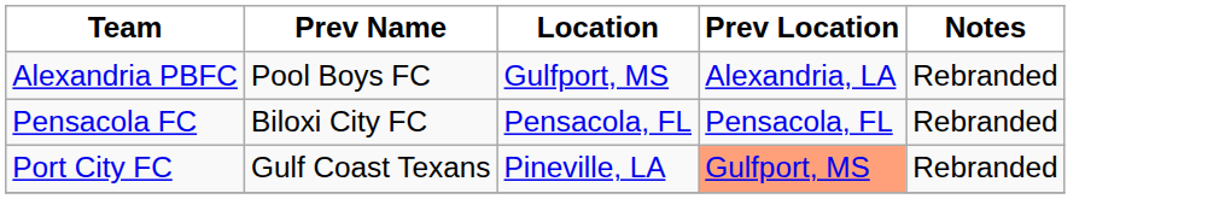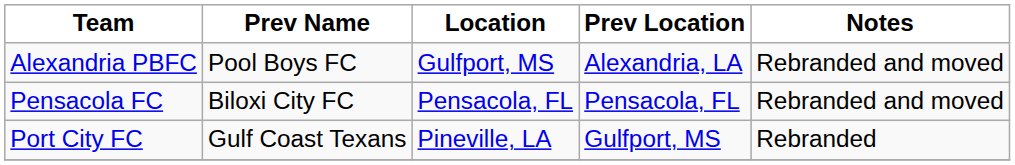Alexandria PBFC | Notes: Rebranded -> Rebranded and moved
Pensacola FC | Notes: Rebranded -> Rebranded and moved
Port City FC | Prev Location: lightsalmon background -> no background
